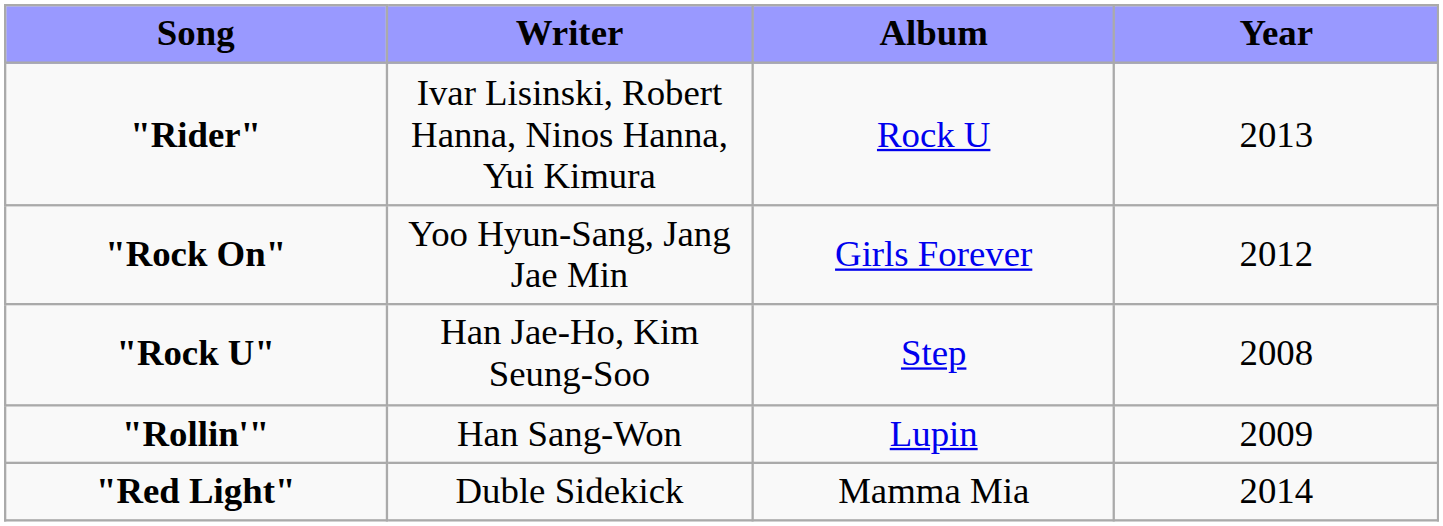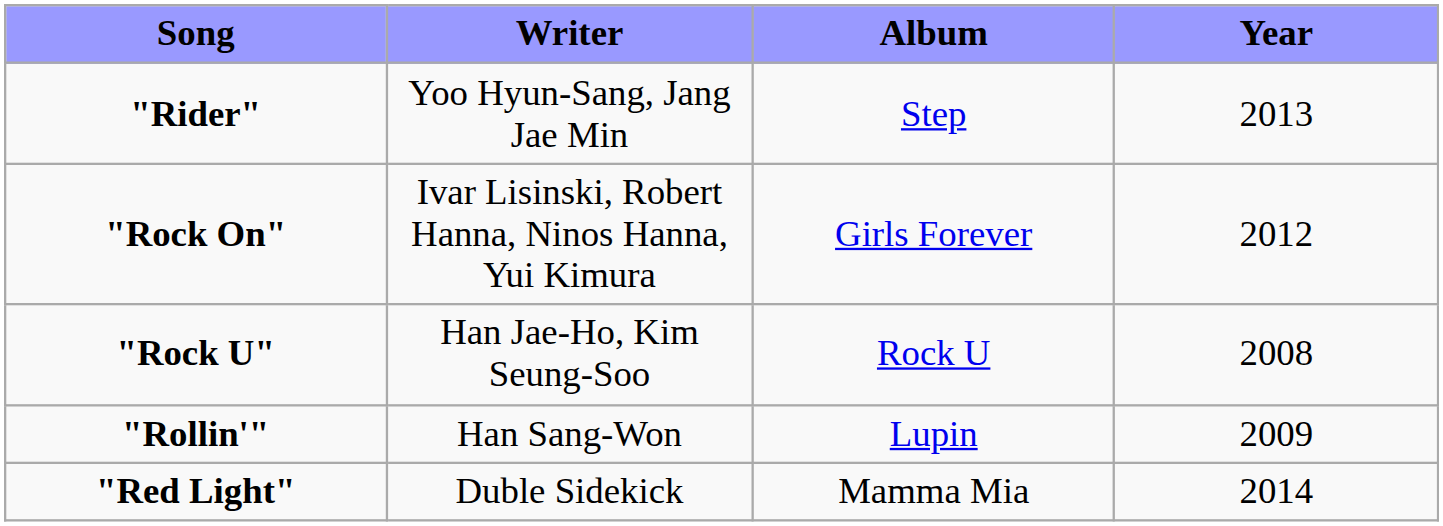"Rider" | Writer: Ivar Lisinski, Robert Hanna, Ninos Hanna, Yui Kimura -> Yoo Hyun-Sang, Jang Jae Min
"Rider" | Album: Rock U -> Step
"Rock On" | Writer: Yoo Hyun-Sang, Jang Jae Min -> Ivar Lisinski, Robert Hanna, Ninos Hanna, Yui Kimura
"Rock U" | Album: Step -> Rock U
